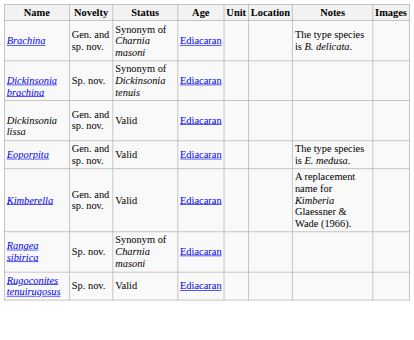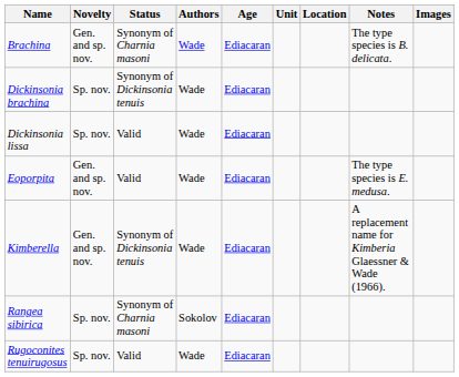+ column: Authors | Wade | Wade | Wade | Wade | Wade | Sokolov | Wade
Dickinsonia lissa | Novelty: Gen. and sp. nov. -> Sp. nov.
Kimberella | Status: Valid -> Synonym of Dickinsonia tenuis
